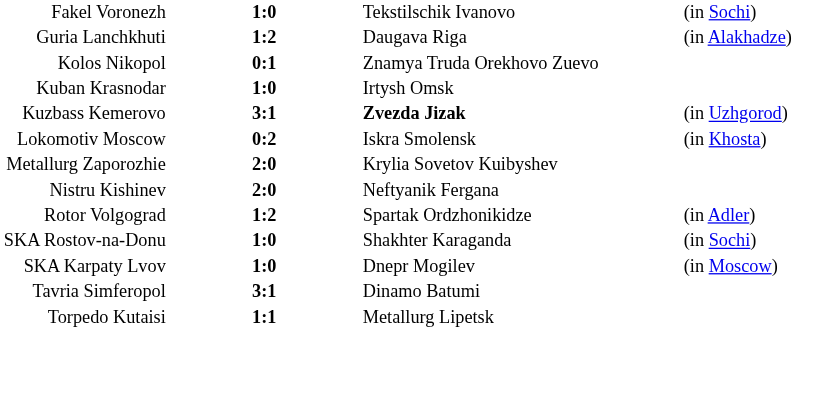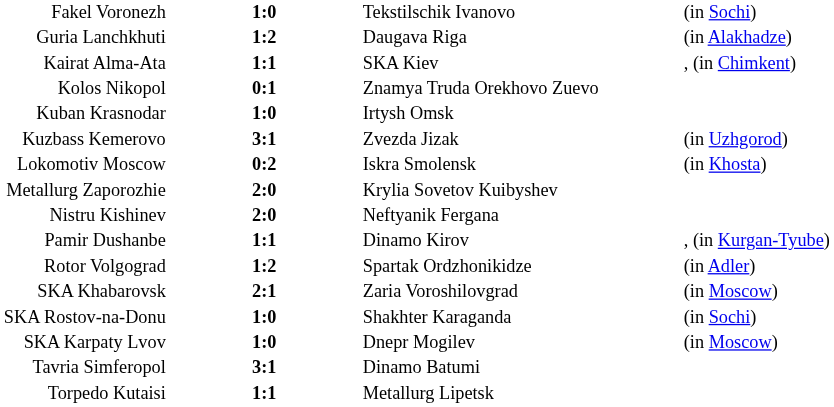+ row: Kairat Alma-Ata | 1:1 | SKA Kiev | , (in Chimkent)
Kuzbass Kemerovo | column 3: bold -> normal
+ row: Pamir Dushanbe | 1:1 | Dinamo Kirov | , (in Kurgan-Tyube)
+ row: SKA Khabarovsk | 2:1 | Zaria Voroshilovgrad | (in Moscow)
